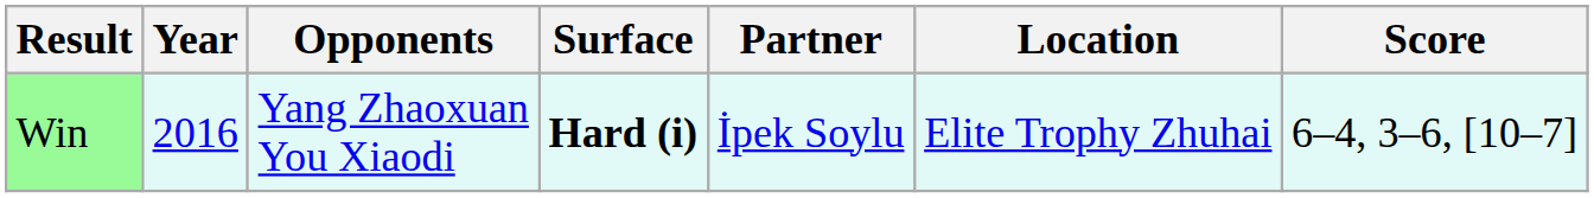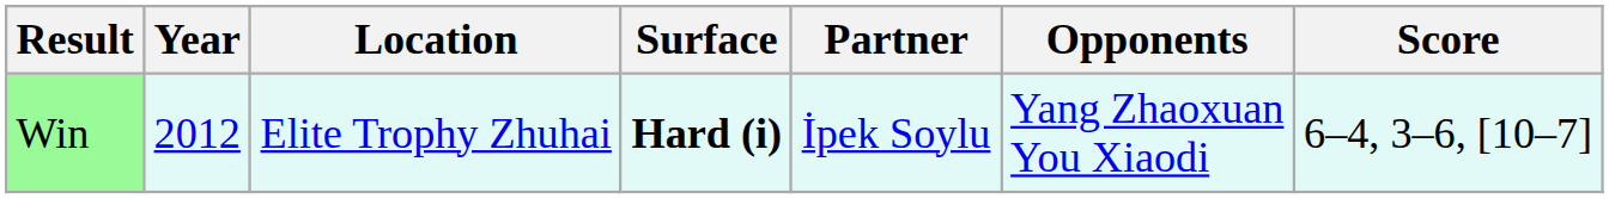columns swapped: Location <-> Opponents
Win | Year: 2016 -> 2012
